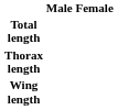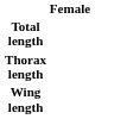- column: Male
